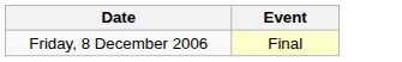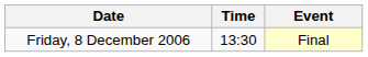+ column: Time | 13:30
